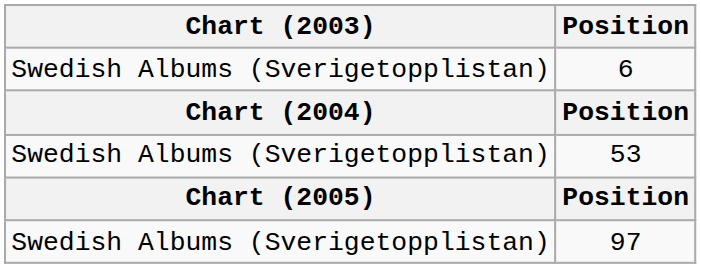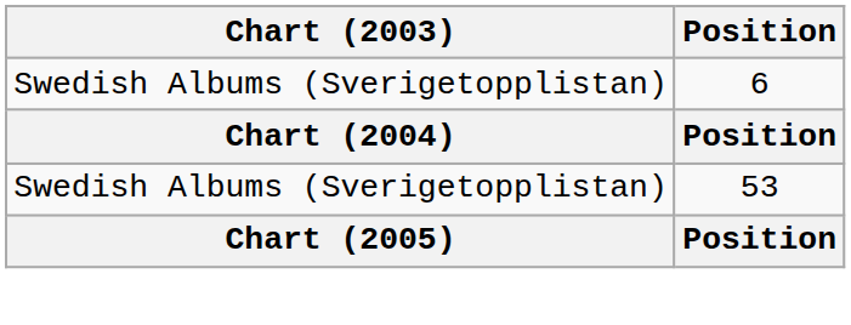- row: Swedish Albums (Sverigetopplistan) | 97
